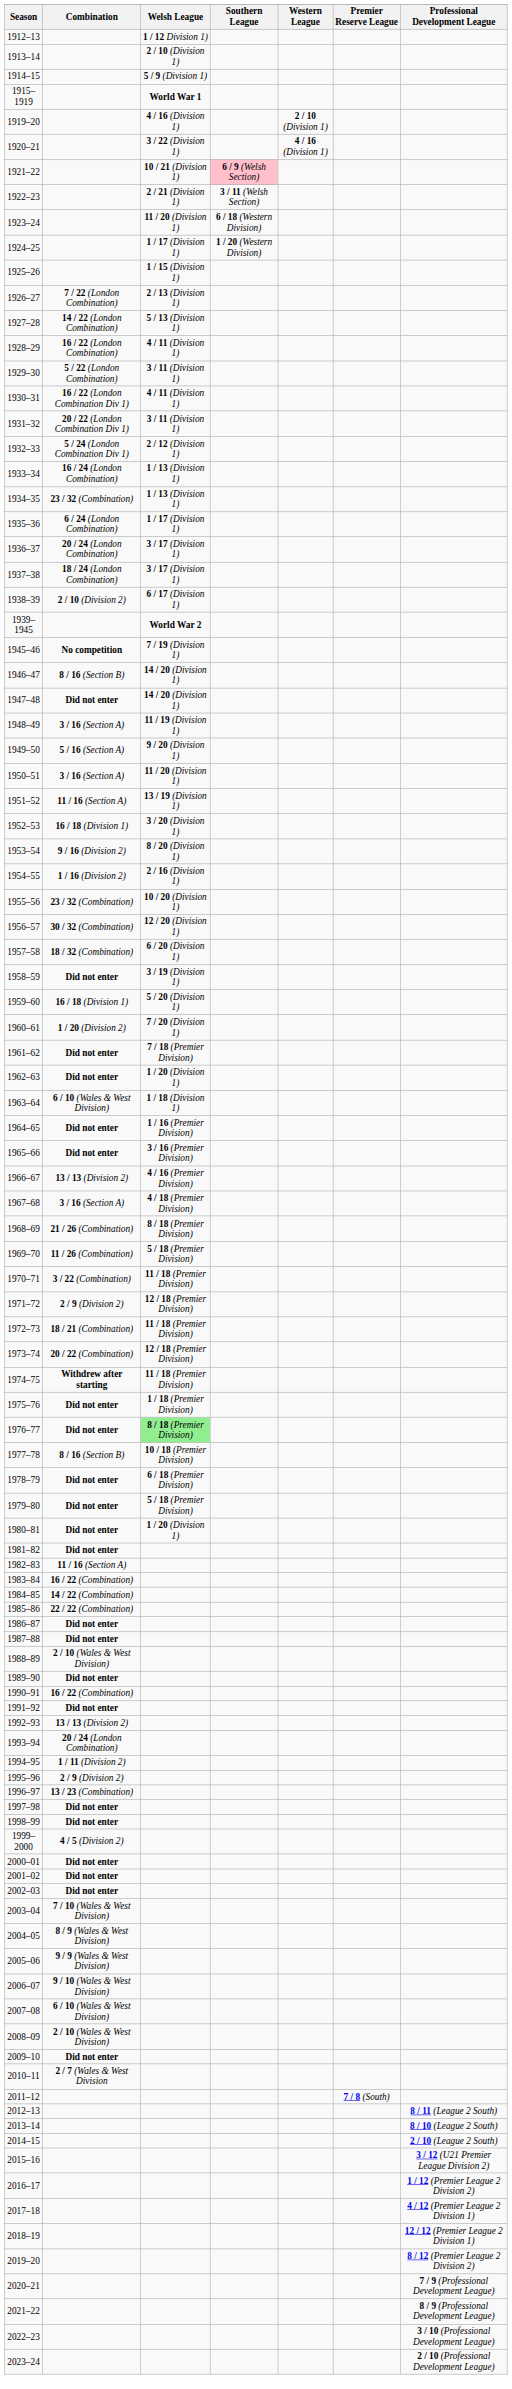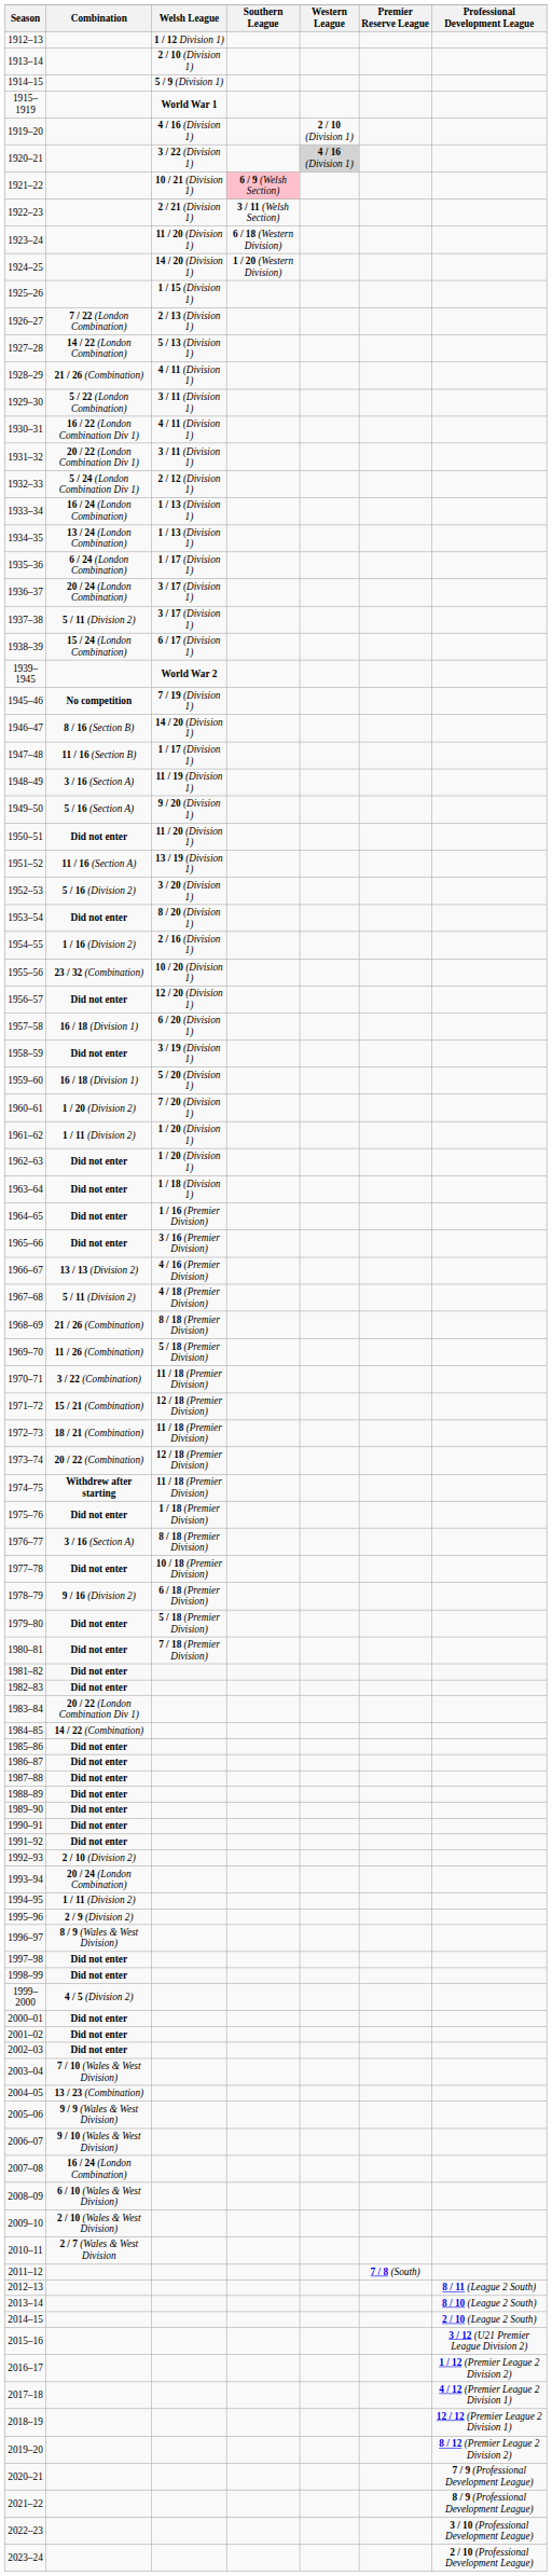1920–21 | Western League: no background -> lightgrey background
1924–25 | Welsh League: 1 / 17 (Division 1) -> 14 / 20 (Division 1)
1928–29 | Combination: 16 / 22 (London Combination) -> 21 / 26 (Combination)
1934–35 | Combination: 23 / 32 (Combination) -> 13 / 24 (London Combination)
1937–38 | Combination: 18 / 24 (London Combination) -> 5 / 11 (Division 2)
1938–39 | Combination: 2 / 10 (Division 2) -> 15 / 24 (London Combination)
1947–48 | Combination: Did not enter -> 11 / 16 (Section B)
1947–48 | Welsh League: 14 / 20 (Division 1) -> 1 / 17 (Division 1)
1950–51 | Combination: 3 / 16 (Section A) -> Did not enter
1952–53 | Combination: 16 / 18 (Division 1) -> 5 / 16 (Division 2)
1953–54 | Combination: 9 / 16 (Division 2) -> Did not enter
1956–57 | Combination: 30 / 32 (Combination) -> Did not enter
1957–58 | Combination: 18 / 32 (Combination) -> 16 / 18 (Division 1)
1961–62 | Combination: Did not enter -> 1 / 11 (Division 2)
1961–62 | Welsh League: 7 / 18 (Premier Division) -> 1 / 20 (Division 1)
1963–64 | Combination: 6 / 10 (Wales & West Division) -> Did not enter
1967–68 | Combination: 3 / 16 (Section A) -> 5 / 11 (Division 2)
1971–72 | Combination: 2 / 9 (Division 2) -> 15 / 21 (Combination)
1976–77 | Combination: Did not enter -> 3 / 16 (Section A)
1976–77 | Welsh League: lightgreen background -> no background
1977–78 | Combination: 8 / 16 (Section B) -> Did not enter
1978–79 | Combination: Did not enter -> 9 / 16 (Division 2)
1980–81 | Welsh League: 1 / 20 (Division 1) -> 7 / 18 (Premier Division)
1982–83 | Combination: 11 / 16 (Section A) -> Did not enter
1983–84 | Combination: 16 / 22 (Combination) -> 20 / 22 (London Combination Div 1)
1985–86 | Combination: 22 / 22 (Combination) -> Did not enter
1988–89 | Combination: 2 / 10 (Wales & West Division) -> Did not enter
1990–91 | Combination: 16 / 22 (Combination) -> Did not enter
1992–93 | Combination: 13 / 13 (Division 2) -> 2 / 10 (Division 2)
1996–97 | Combination: 13 / 23 (Combination) -> 8 / 9 (Wales & West Division)
2004–05 | Combination: 8 / 9 (Wales & West Division) -> 13 / 23 (Combination)
2007–08 | Combination: 6 / 10 (Wales & West Division) -> 16 / 24 (London Combination)
2008–09 | Combination: 2 / 10 (Wales & West Division) -> 6 / 10 (Wales & West Division)
2009–10 | Combination: Did not enter -> 2 / 10 (Wales & West Division)
